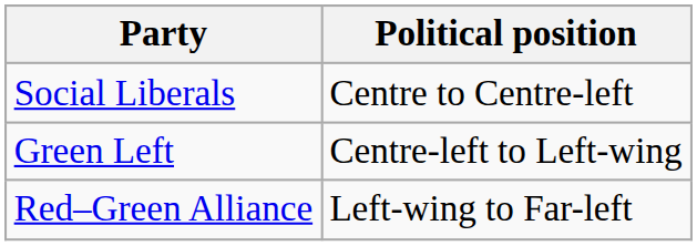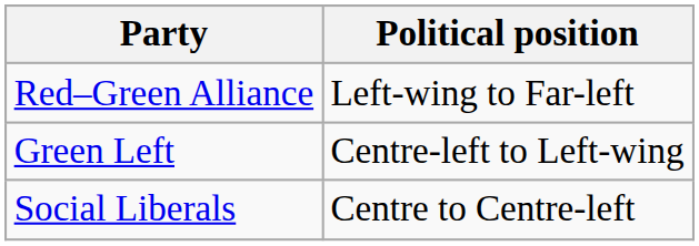rows swapped: Social Liberals <-> Red–Green Alliance
